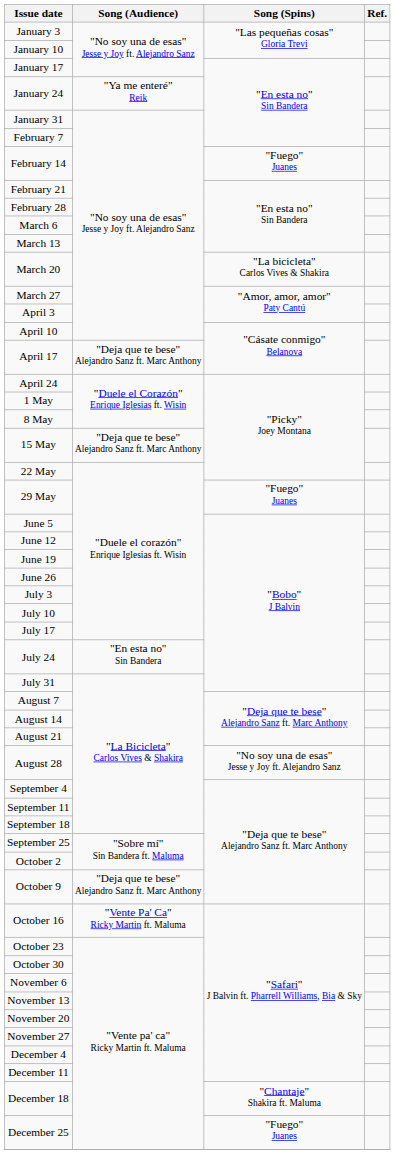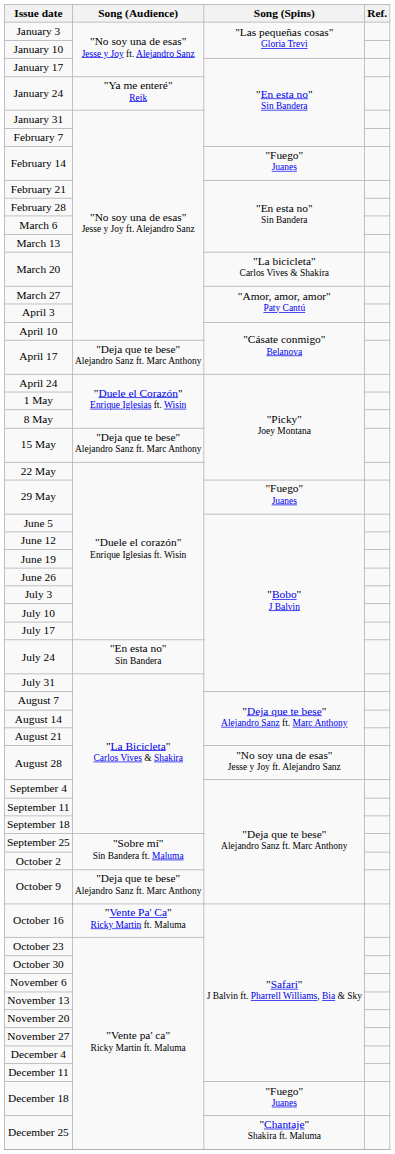December 18 | Song (Spins): "Chantaje" Shakira ft. Maluma -> "Fuego" Juanes
December 25 | Song (Spins): "Fuego" Juanes -> "Chantaje" Shakira ft. Maluma
